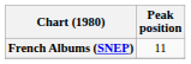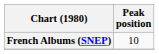French Albums (SNEP) | Peak position: 11 -> 10
